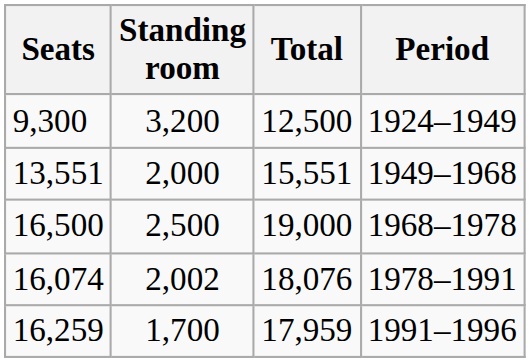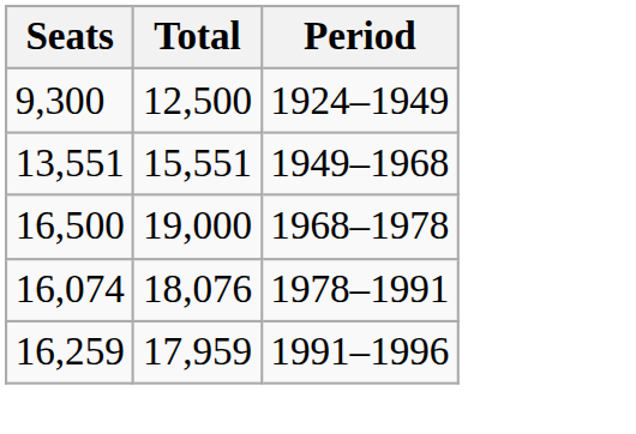- column: Standing room | 3,200 | 2,000 | 2,500 | 2,002 | 1,700
